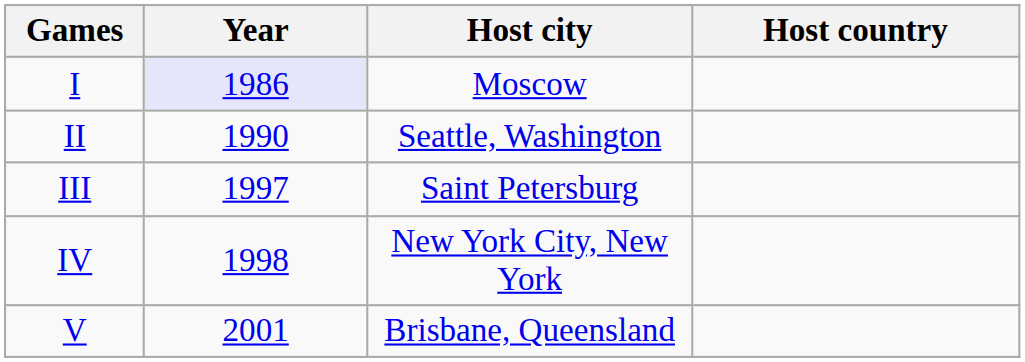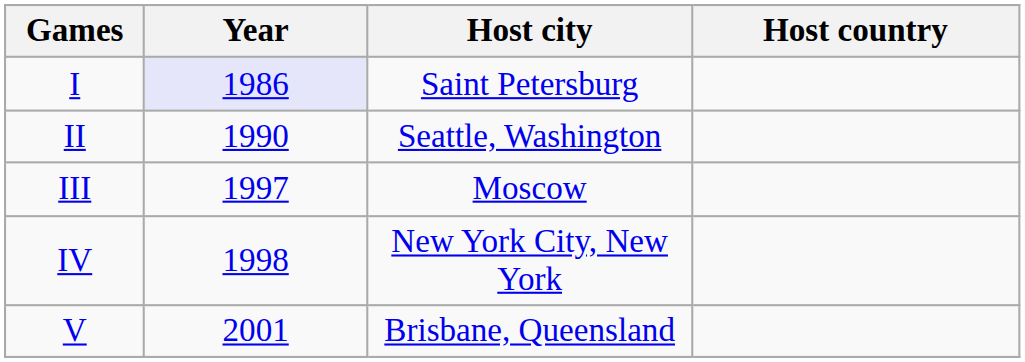I | Host city: Moscow -> Saint Petersburg
III | Host city: Saint Petersburg -> Moscow
